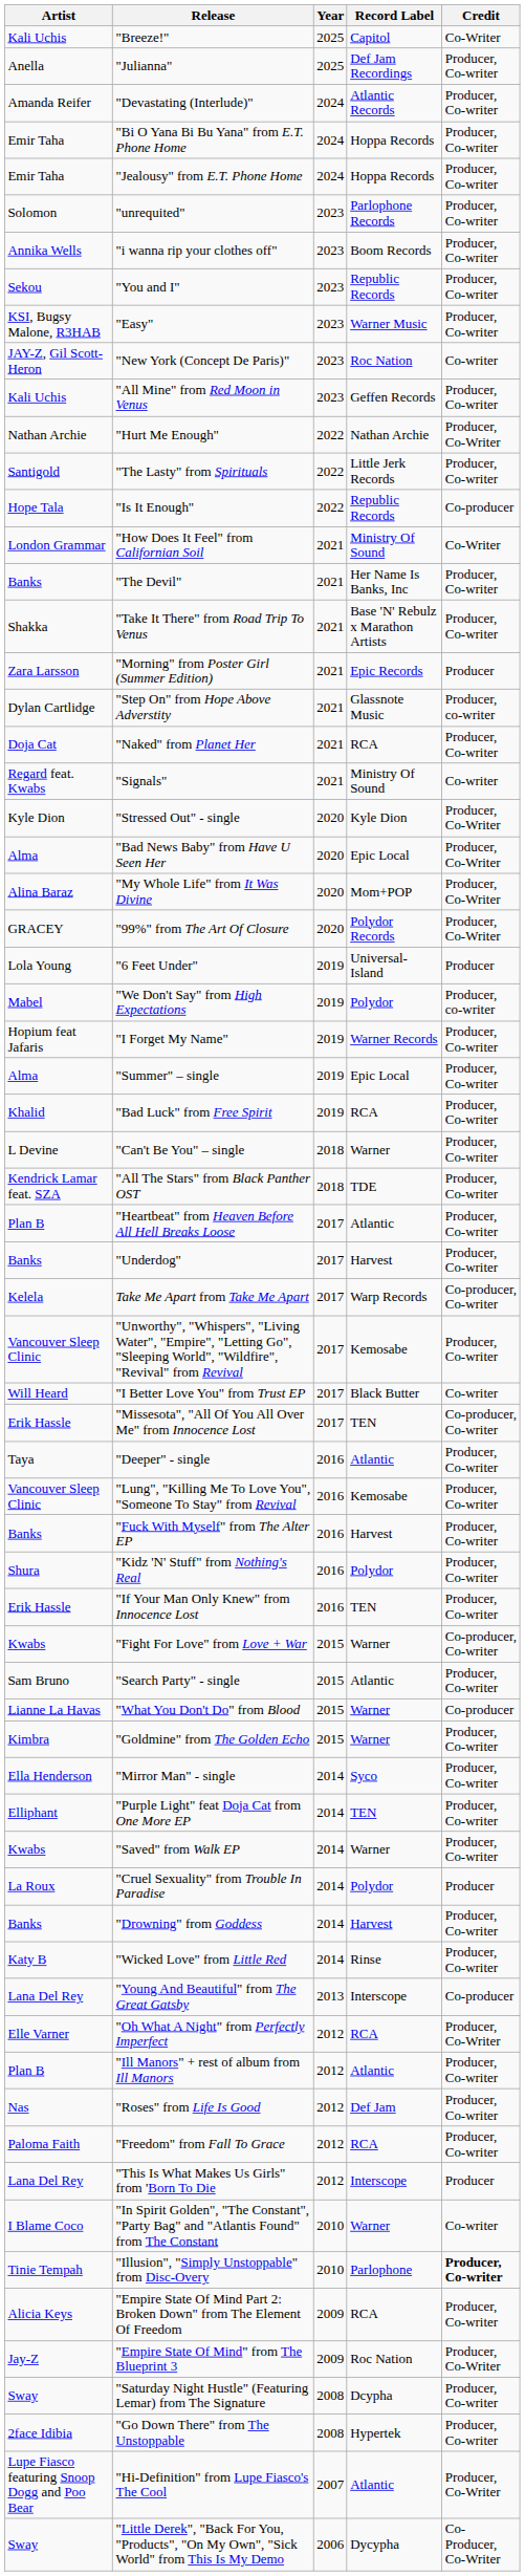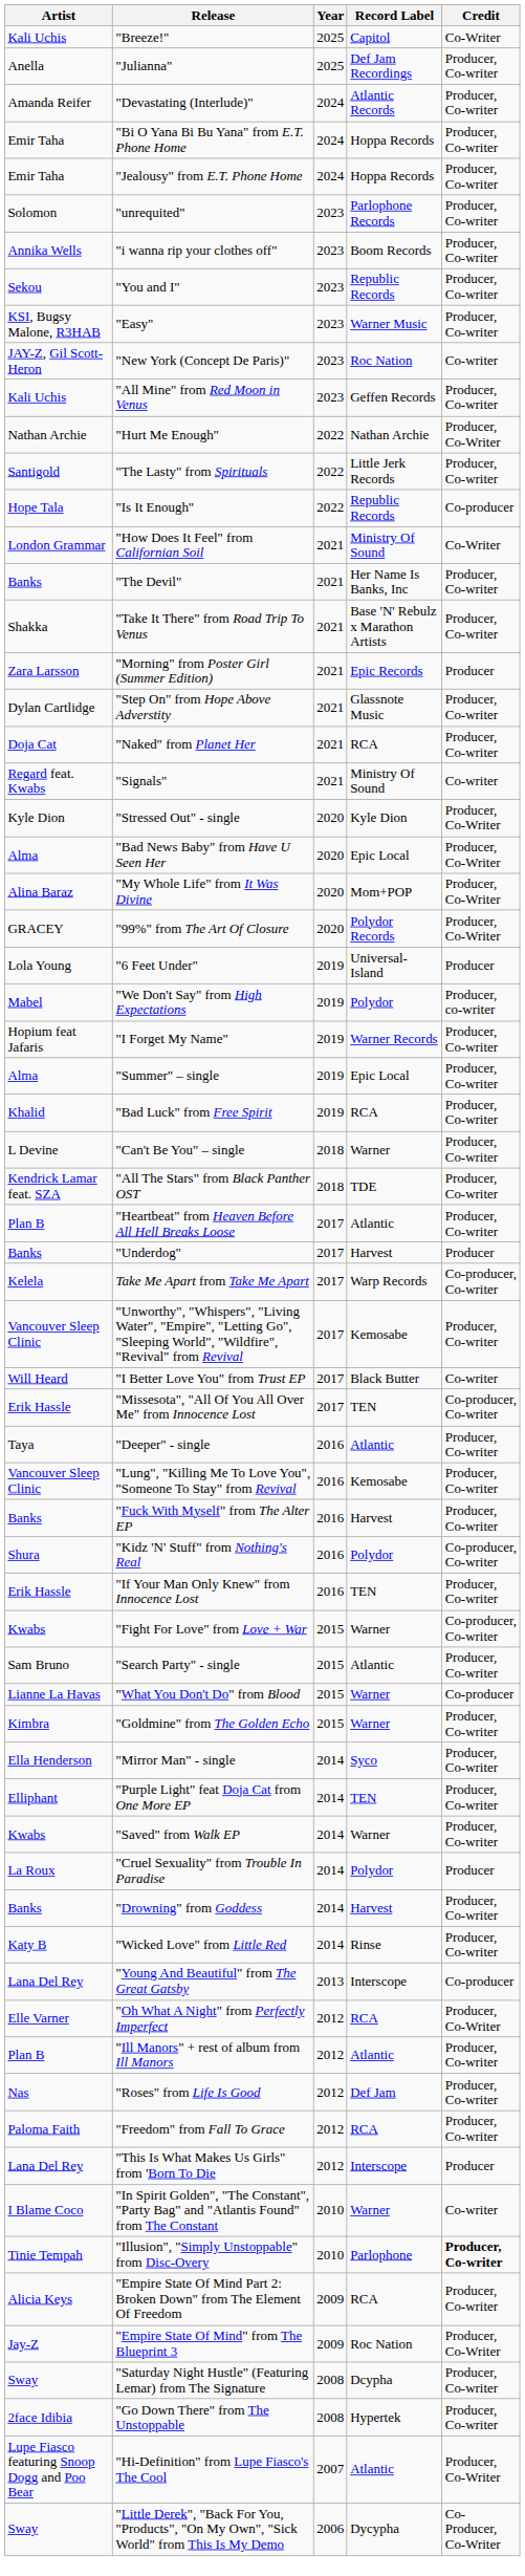"Step On" from Hope Above Adverstity | Credit: Producer, co-writer -> Producer, Co-writer
"Underdog" | Credit: Producer, Co-writer -> Producer
"Kidz 'N' Stuff" from Nothing's Real | Credit: Producer, Co-writer -> Co-producer, Co-writer
